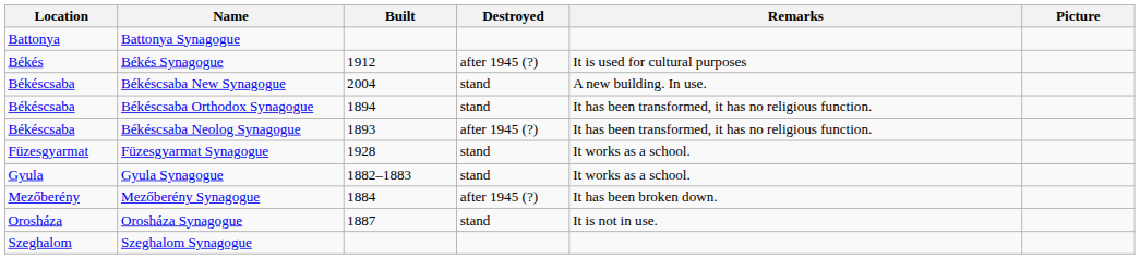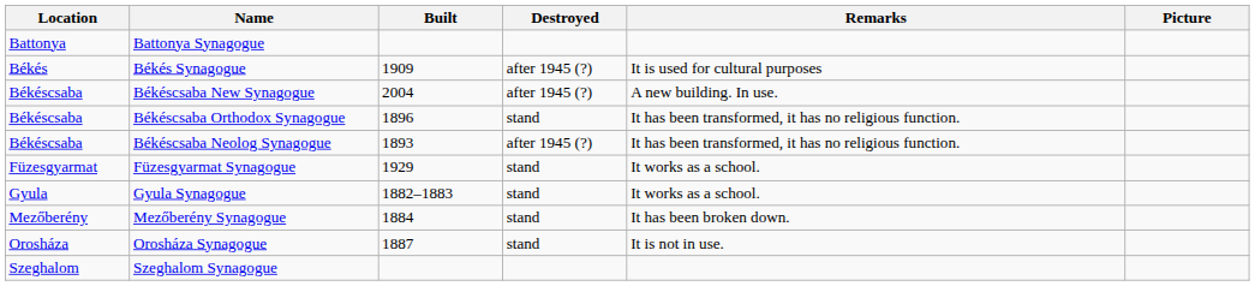Békés Synagogue | Built: 1912 -> 1909
Békéscsaba New Synagogue | Destroyed: stand -> after 1945 (?)
Békéscsaba Orthodox Synagogue | Built: 1894 -> 1896
Füzesgyarmat Synagogue | Built: 1928 -> 1929
Mezőberény Synagogue | Destroyed: after 1945 (?) -> stand
